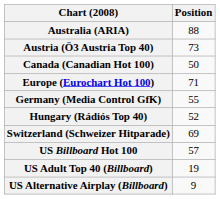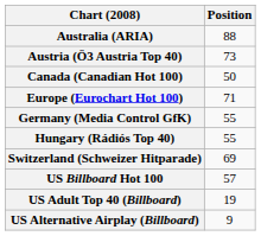Hungary (Rádiós Top 40) | Position: 52 -> 55
